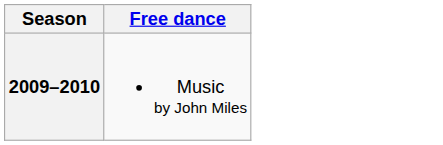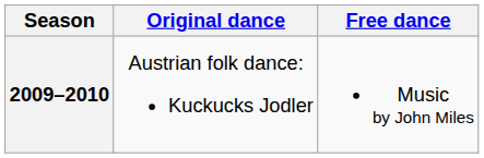+ column: Original dance | Austrian folk dance: Kuckucks Jodler
